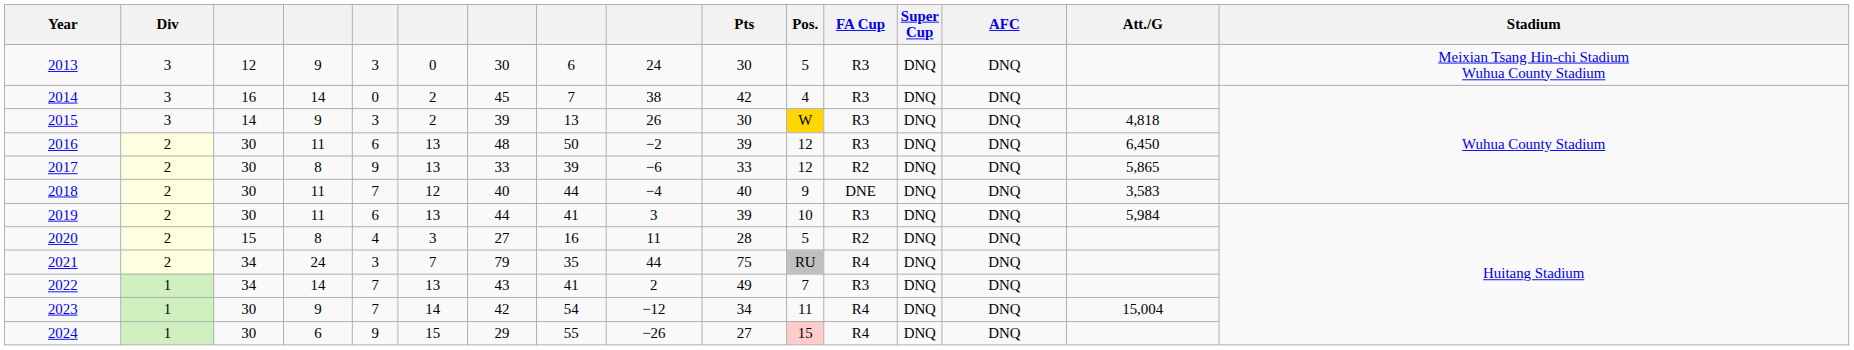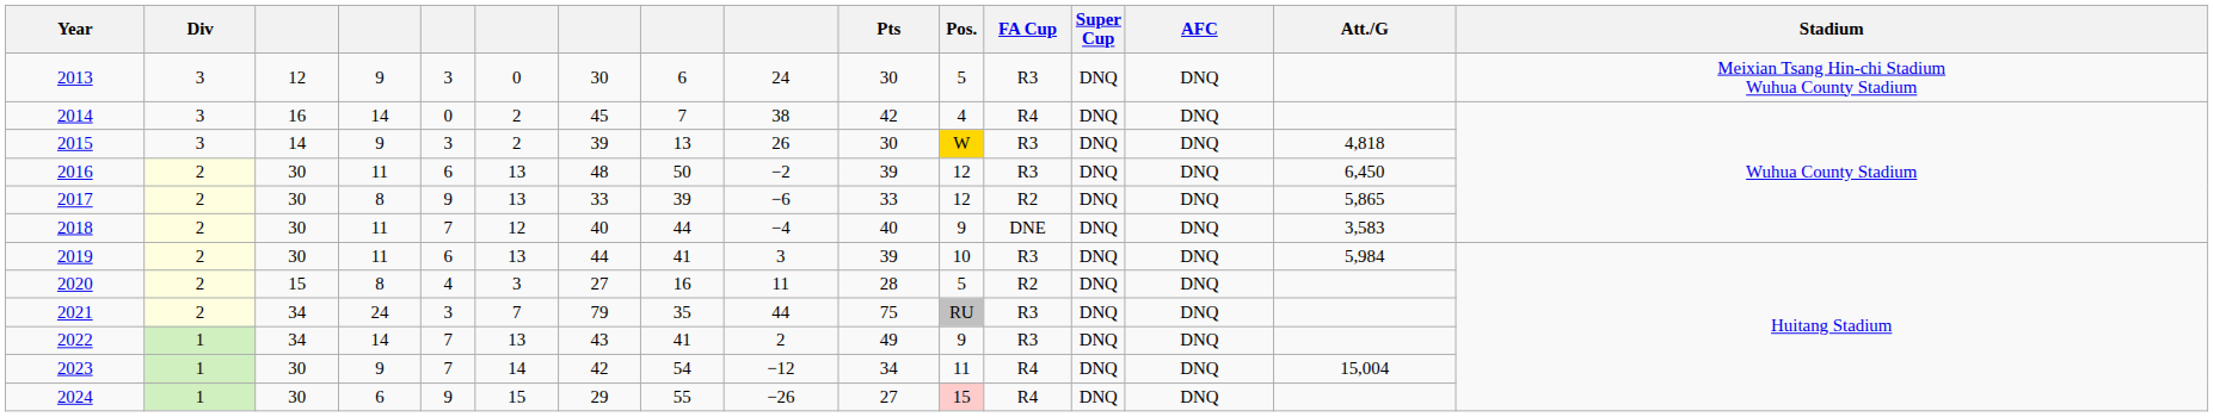2014 | FA Cup: R3 -> R4
2021 | FA Cup: R4 -> R3
2022 | Pos.: 7 -> 9
